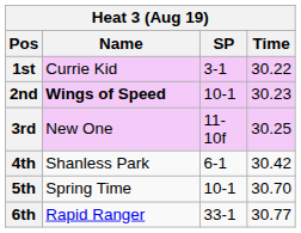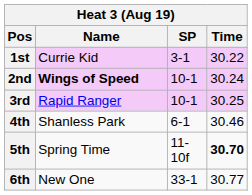2nd | Time: 30.23 -> 30.24
3rd | Name: New One -> Rapid Ranger
3rd | SP: 11-10f -> 10-1
4th | Time: 30.42 -> 30.46
5th | SP: 10-1 -> 11-10f
5th | Time: normal -> bold
6th | Name: Rapid Ranger -> New One
